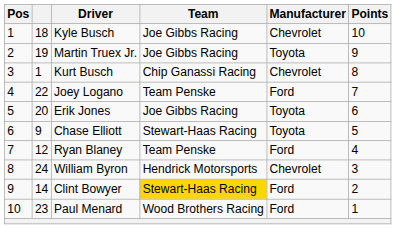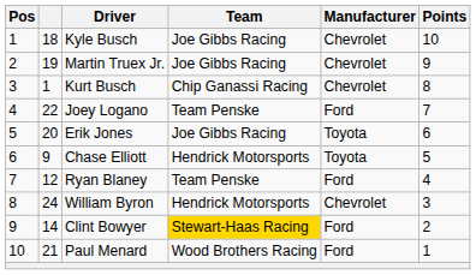Martin Truex Jr. | Manufacturer: Toyota -> Chevrolet
Chase Elliott | Team: Stewart-Haas Racing -> Hendrick Motorsports
Paul Menard | column 2: 23 -> 21
